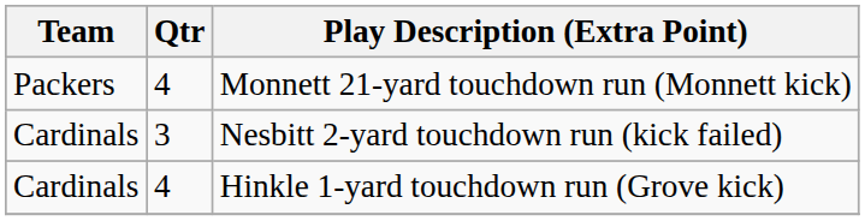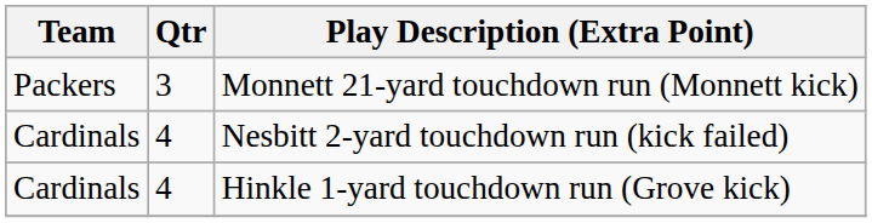Monnett 21-yard touchdown run (Monnett kick) | Qtr: 4 -> 3
Nesbitt 2-yard touchdown run (kick failed) | Qtr: 3 -> 4
